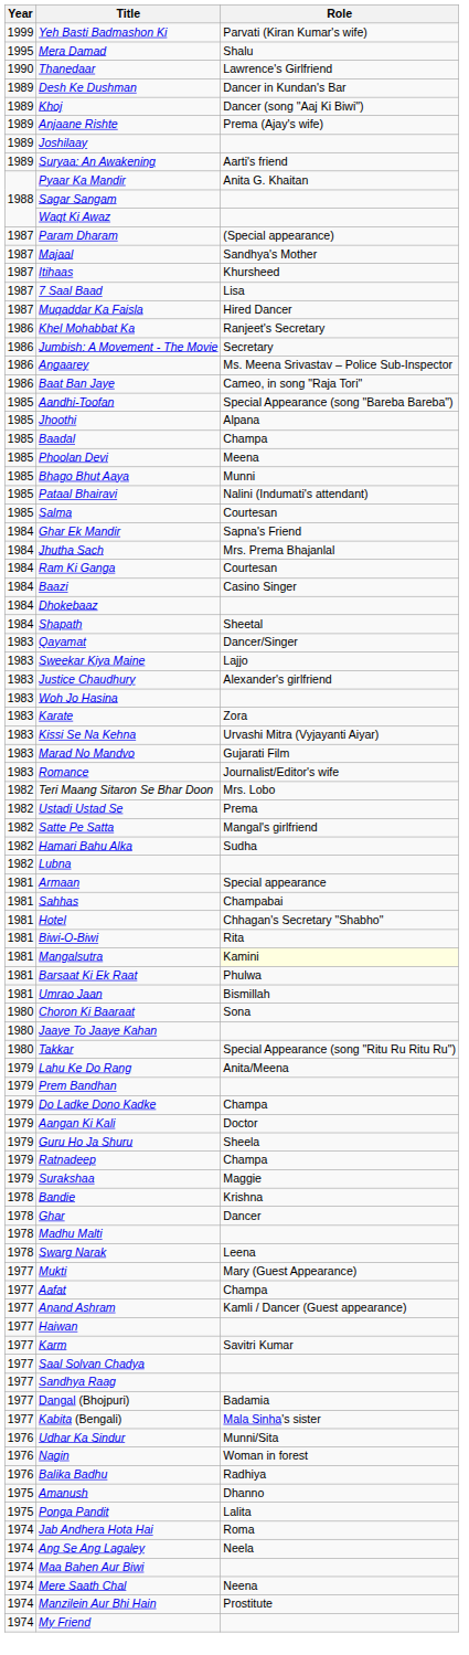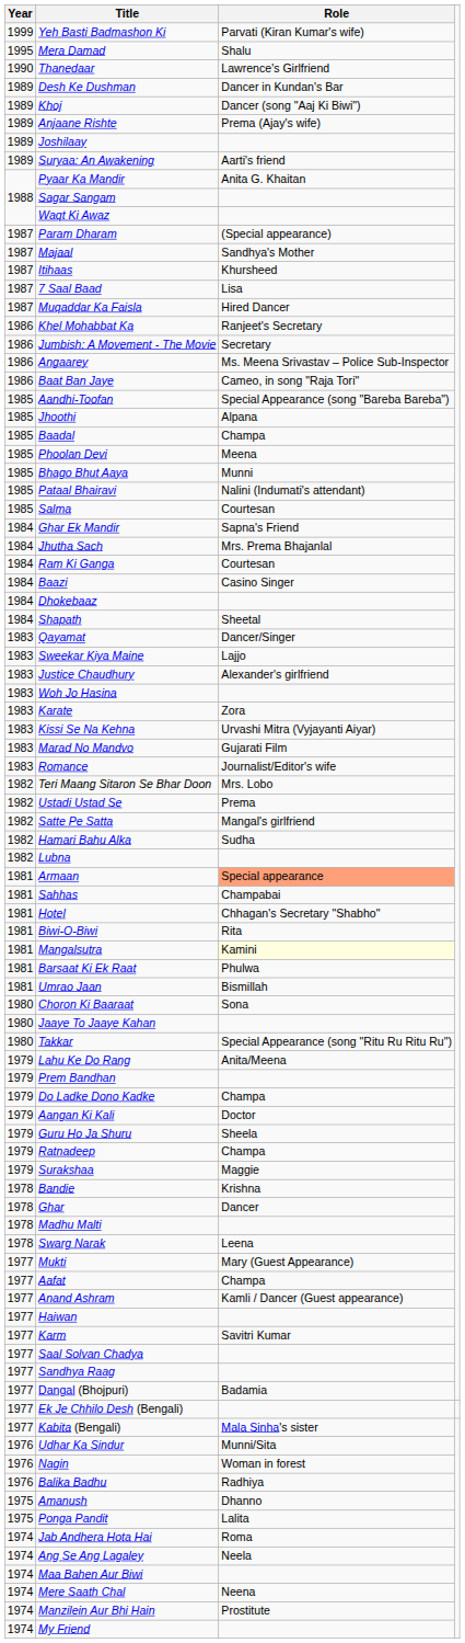Armaan | Role: no background -> lightsalmon background
+ row: 1977 | Ek Je Chhilo Desh (Bengali)
